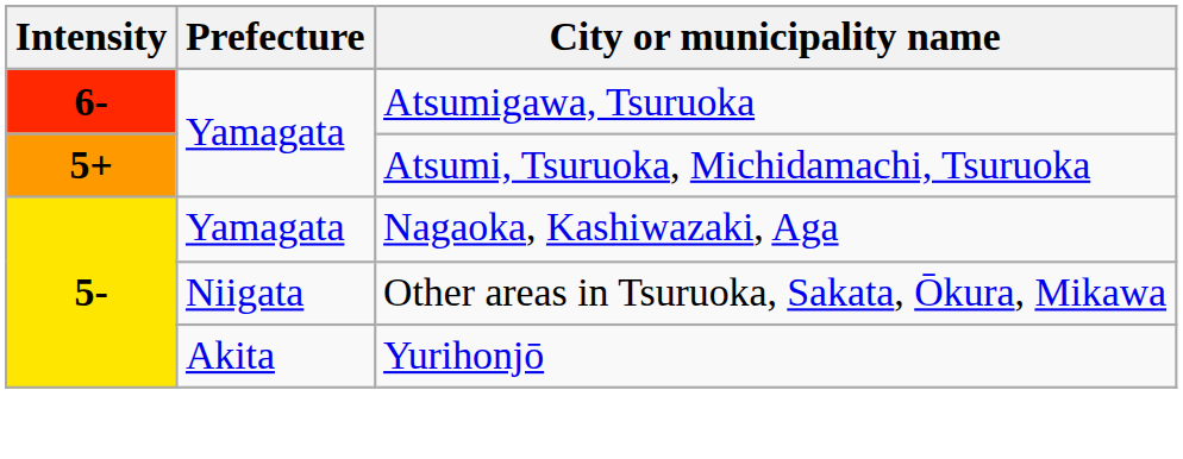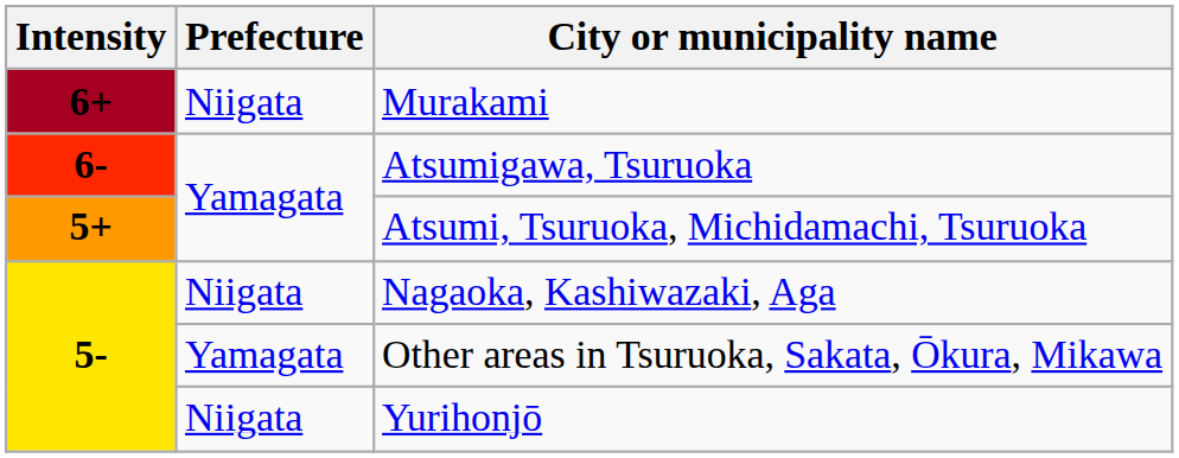+ row: 6+ | Niigata | Murakami
Nagaoka, Kashiwazaki, Aga | Prefecture: Yamagata -> Niigata
Other areas in Tsuruoka, Sakata, Ōkura, Mikawa | Prefecture: Niigata -> Yamagata
Yurihonjō | Prefecture: Akita -> Niigata
